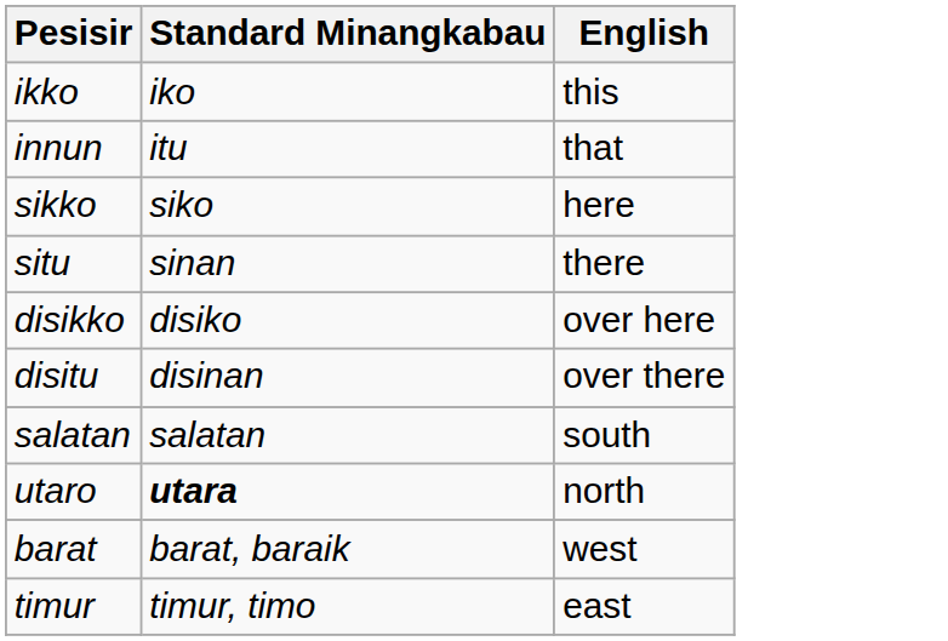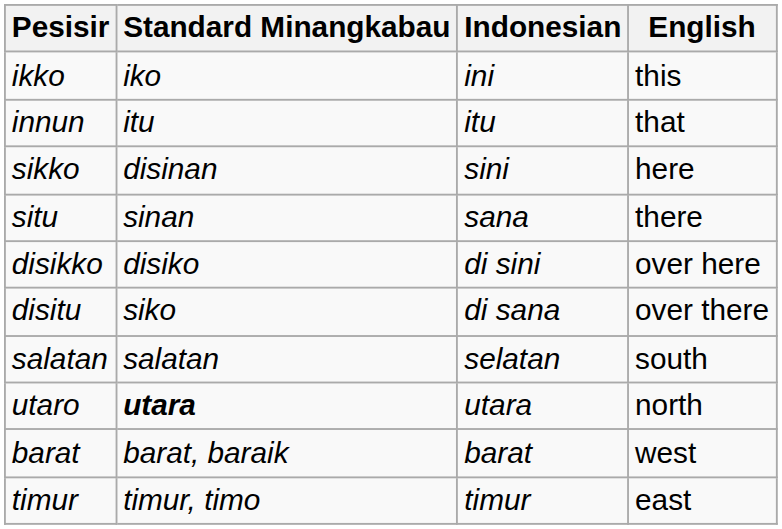+ column: Indonesian | ini | itu | sini | sana | di sini | di sana | selatan | utara | barat | timur
sikko | Standard Minangkabau: siko -> disinan
disitu | Standard Minangkabau: disinan -> siko
